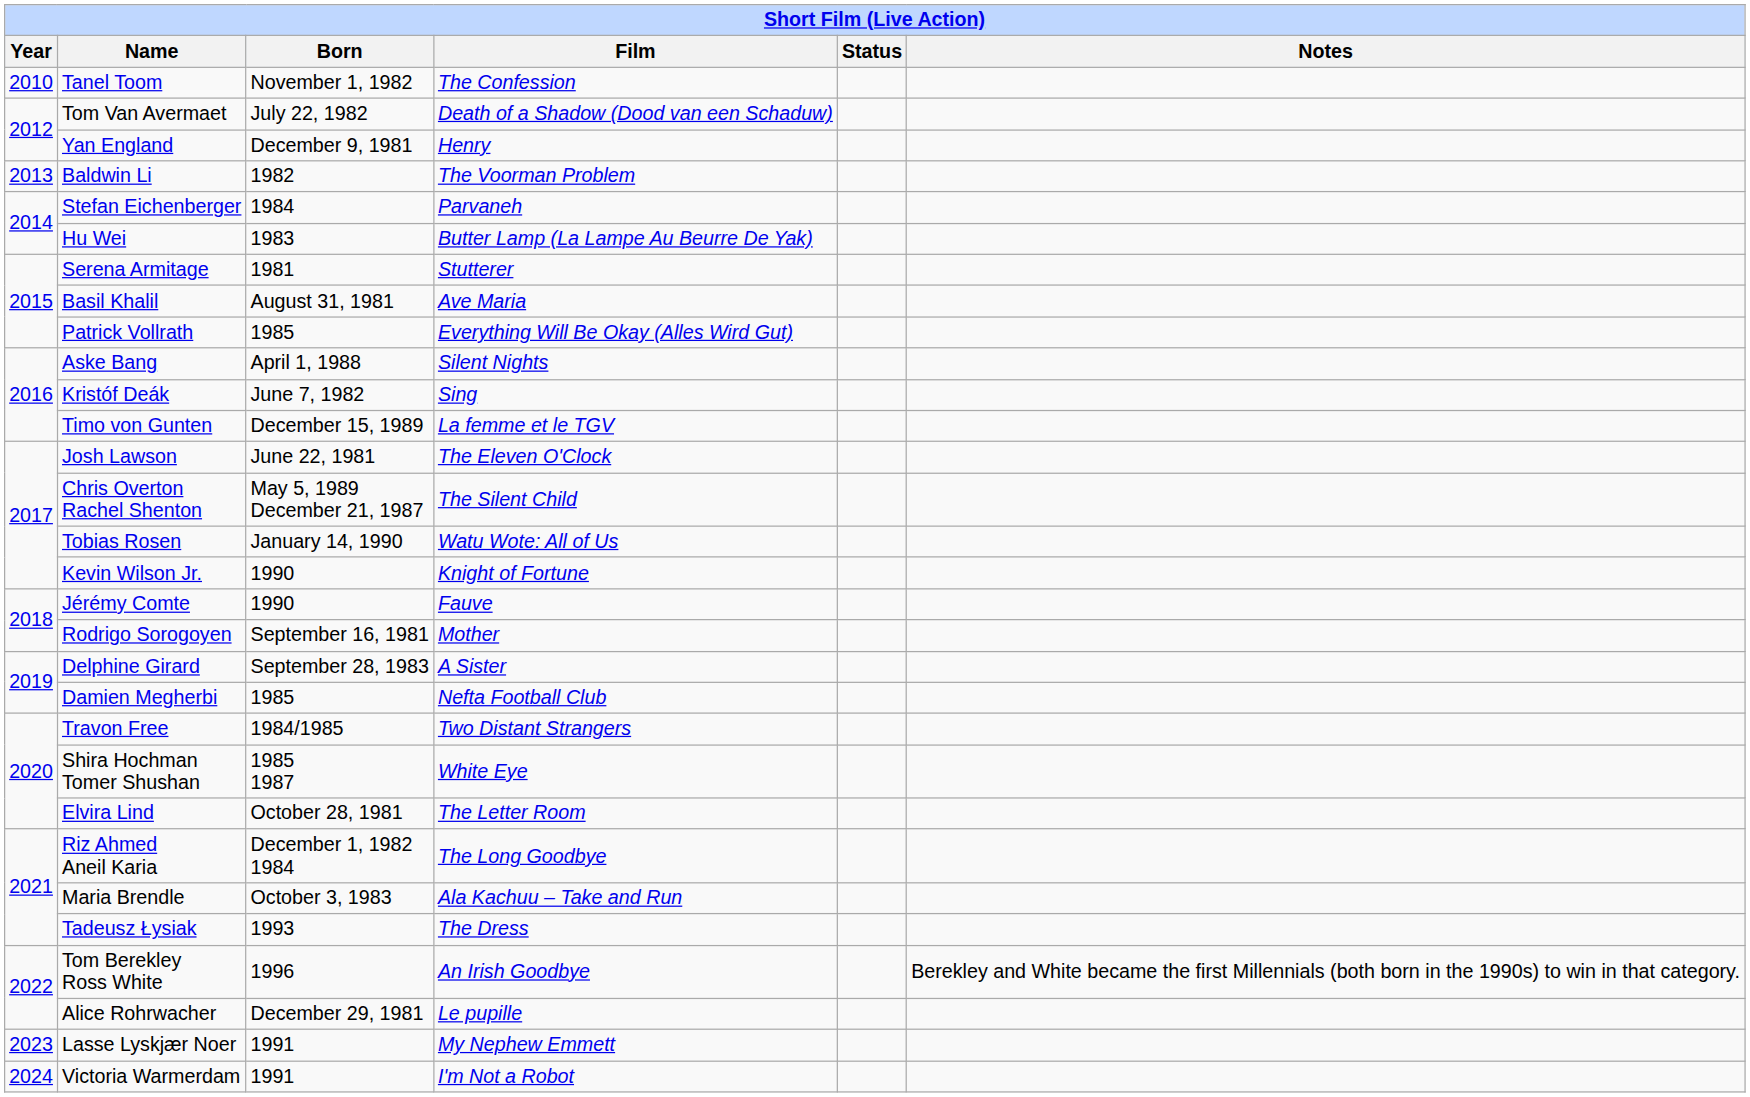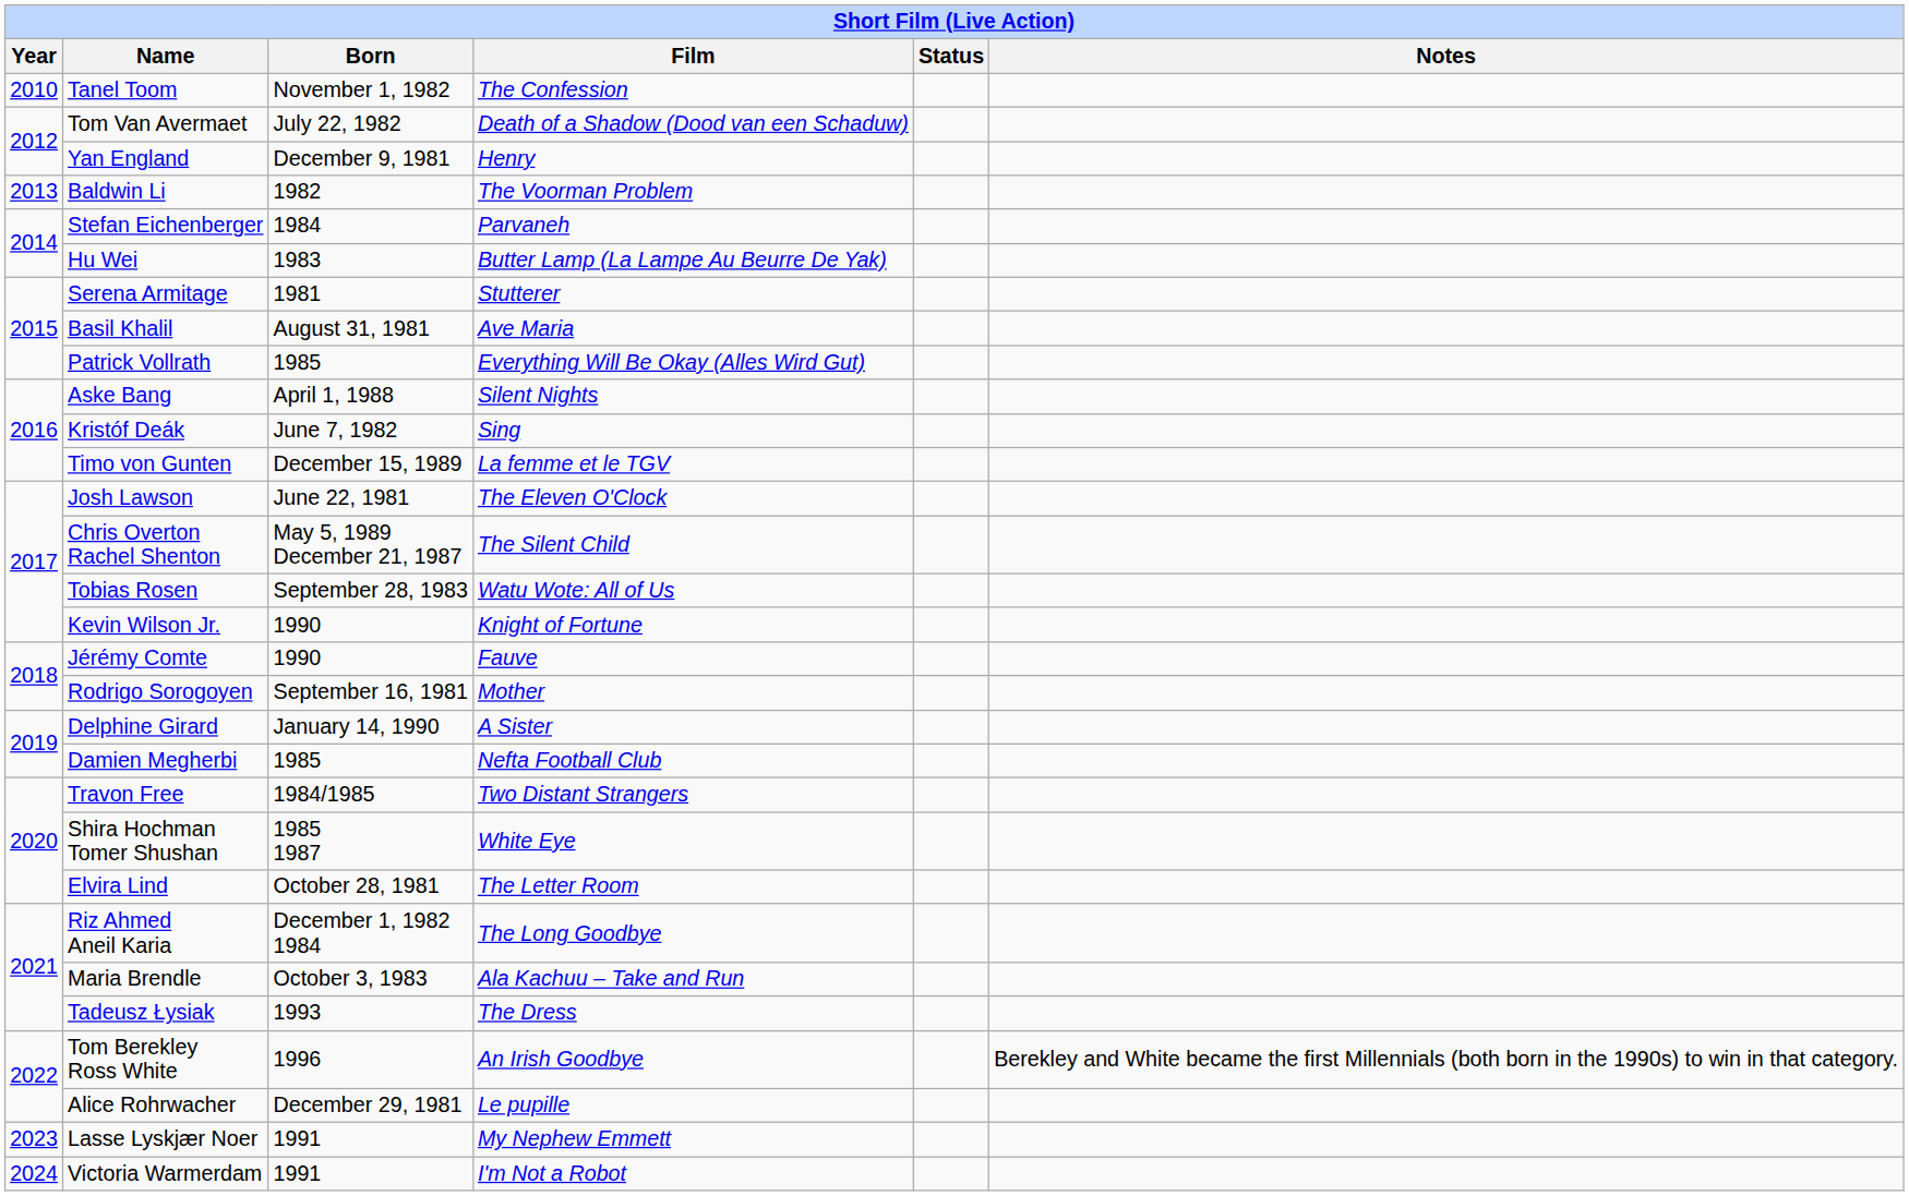Tobias Rosen | Born: January 14, 1990 -> September 28, 1983
Delphine Girard | Born: September 28, 1983 -> January 14, 1990
